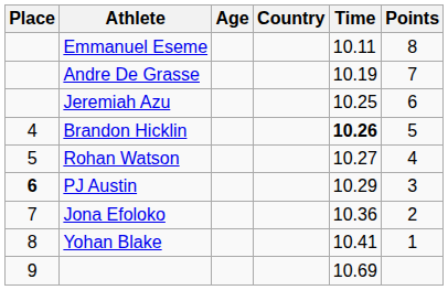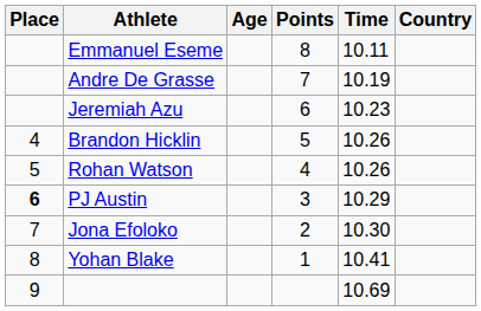columns swapped: Country <-> Points
Jeremiah Azu | Time: 10.25 -> 10.23
Brandon Hicklin | Time: bold -> normal
Rohan Watson | Time: 10.27 -> 10.26
Jona Efoloko | Time: 10.36 -> 10.30
